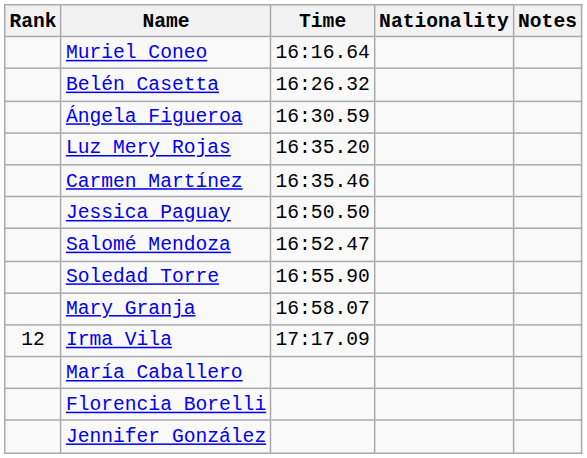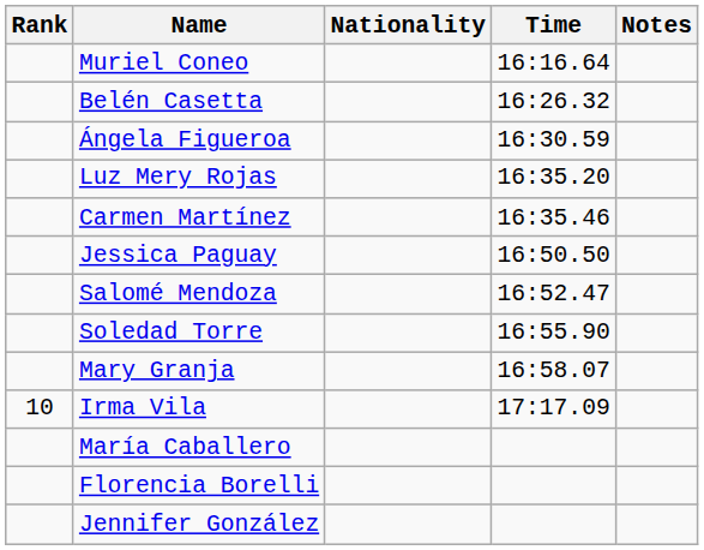columns swapped: Nationality <-> Time
Irma Vila | Rank: 12 -> 10
